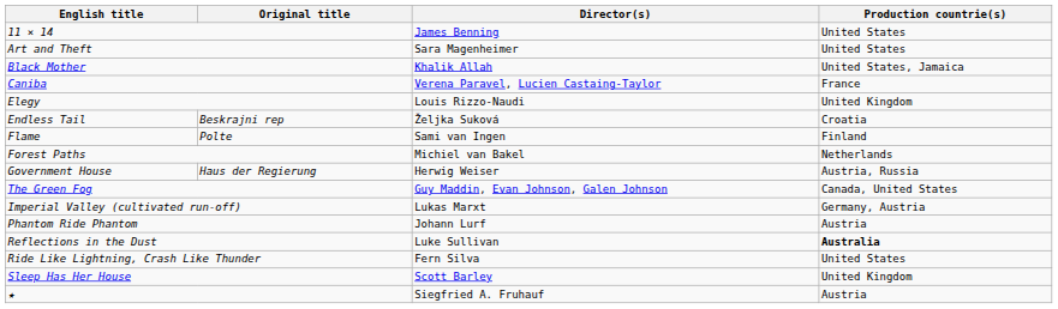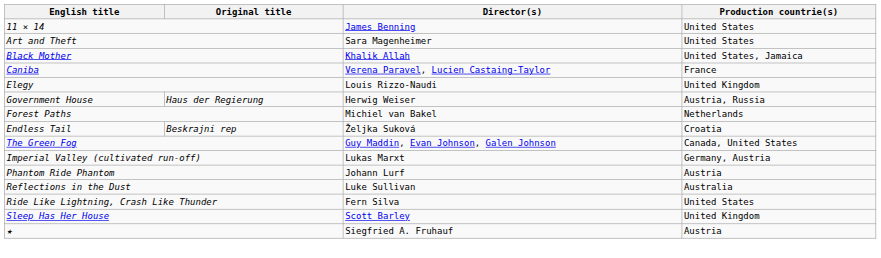rows swapped: Endless Tail <-> Government House
- row: Flame | Polte | Sami van Ingen | Finland
Reflections in the Dust | Production countrie(s): bold -> normal
